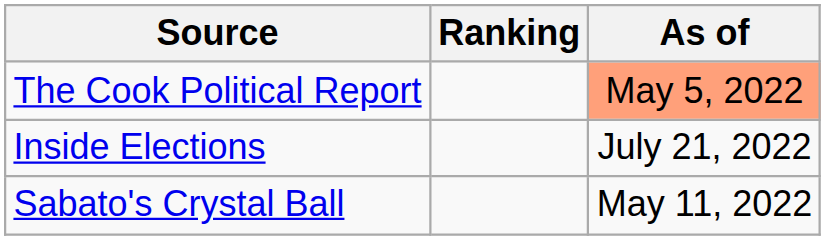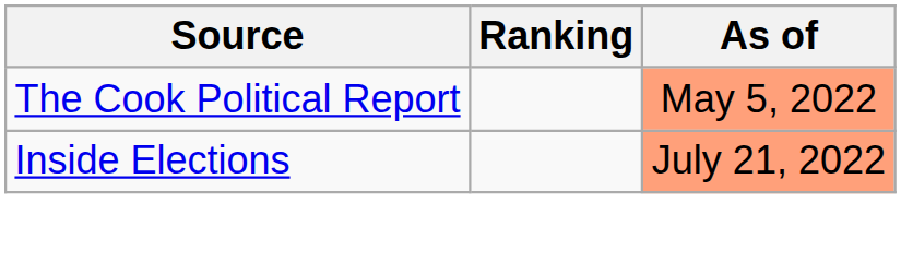Inside Elections | As of: no background -> lightsalmon background
- row: Sabato's Crystal Ball | May 11, 2022
